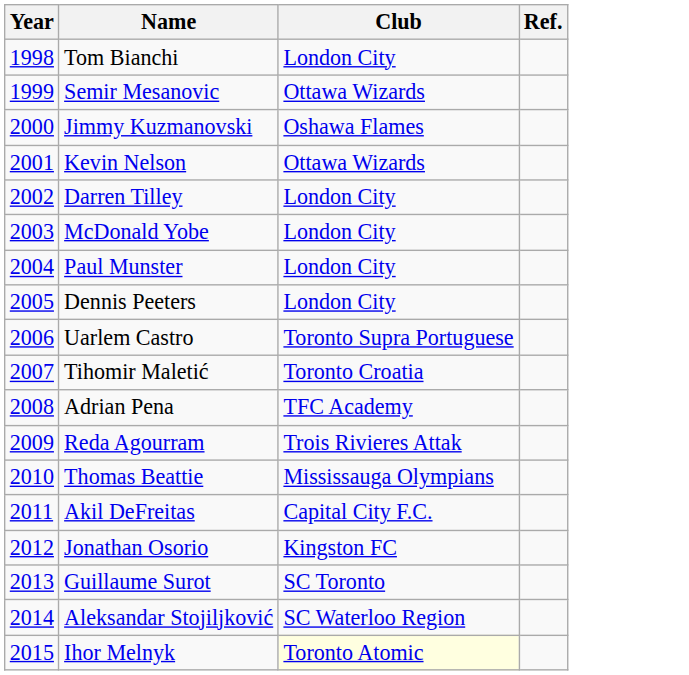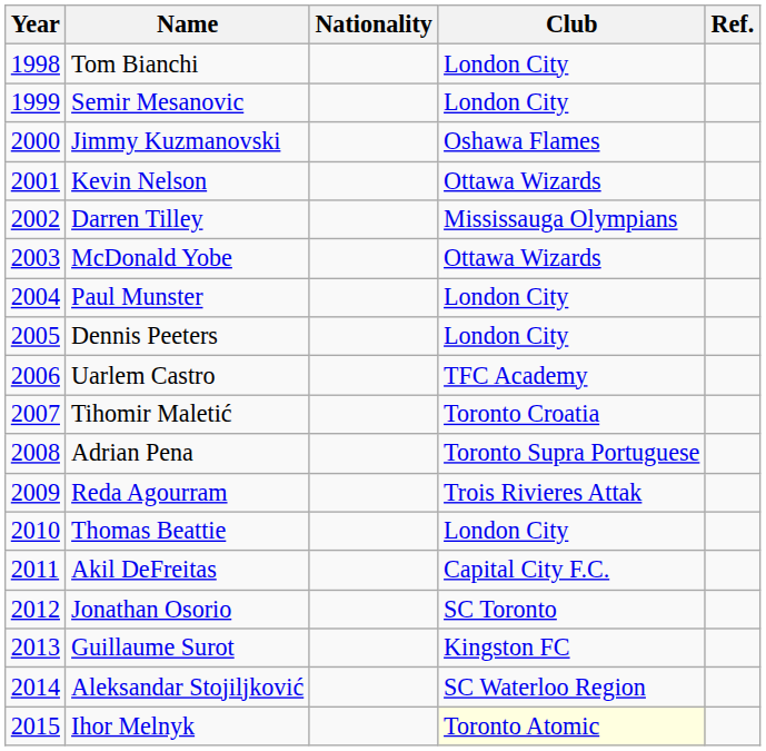+ column: Nationality
Semir Mesanovic | Club: Ottawa Wizards -> London City
Darren Tilley | Club: London City -> Mississauga Olympians
McDonald Yobe | Club: London City -> Ottawa Wizards
Uarlem Castro | Club: Toronto Supra Portuguese -> TFC Academy
Adrian Pena | Club: TFC Academy -> Toronto Supra Portuguese
Thomas Beattie | Club: Mississauga Olympians -> London City
Jonathan Osorio | Club: Kingston FC -> SC Toronto
Guillaume Surot | Club: SC Toronto -> Kingston FC
